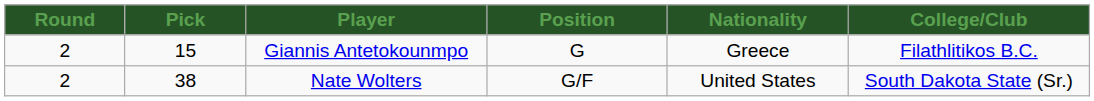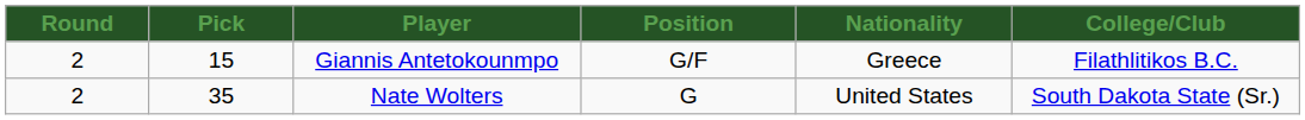Giannis Antetokounmpo | Position: G -> G/F
Nate Wolters | Pick: 38 -> 35
Nate Wolters | Position: G/F -> G
